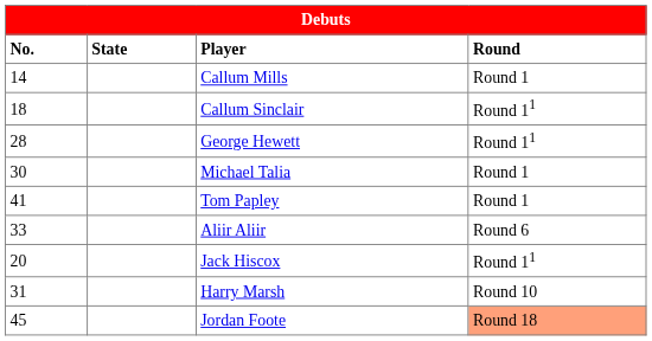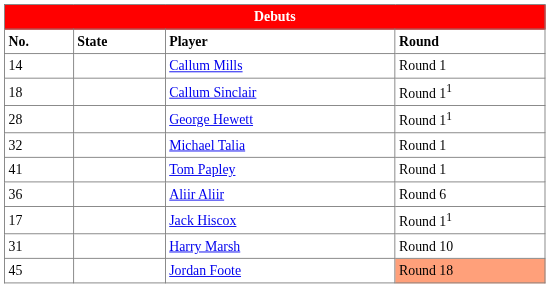Michael Talia | No.: 30 -> 32
Aliir Aliir | No.: 33 -> 36
Jack Hiscox | No.: 20 -> 17
